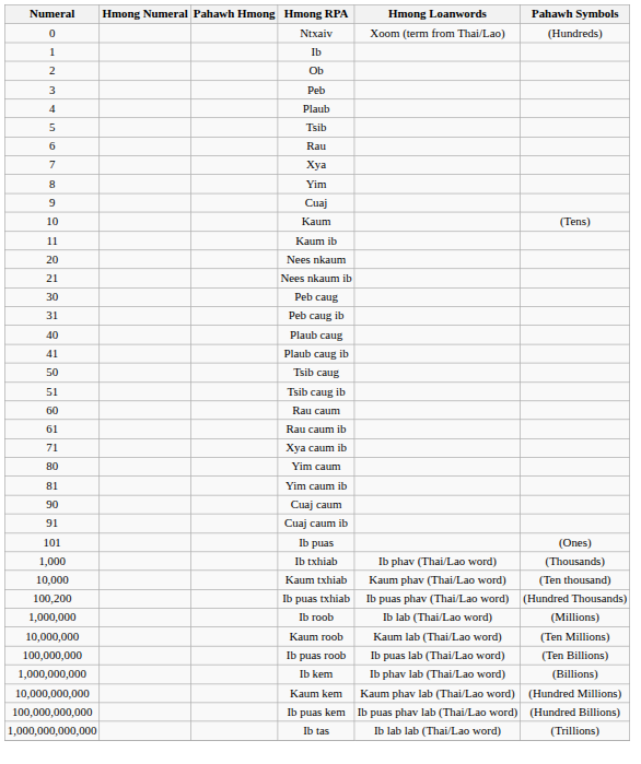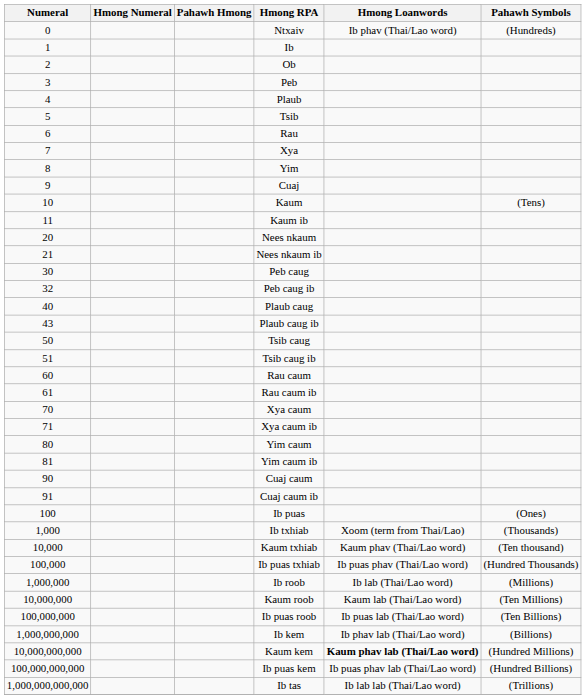Ntxaiv | Hmong Loanwords: Xoom (term from Thai/Lao) -> Ib phav (Thai/Lao word)
Peb caug ib | Numeral: 31 -> 32
Plaub caug ib | Numeral: 41 -> 43
+ row: 70 | Xya caum
Ib puas | Numeral: 101 -> 100
Ib txhiab | Hmong Loanwords: Ib phav (Thai/Lao word) -> Xoom (term from Thai/Lao)
Ib puas txhiab | Numeral: 100,200 -> 100,000
Kaum kem | Hmong Loanwords: normal -> bold
